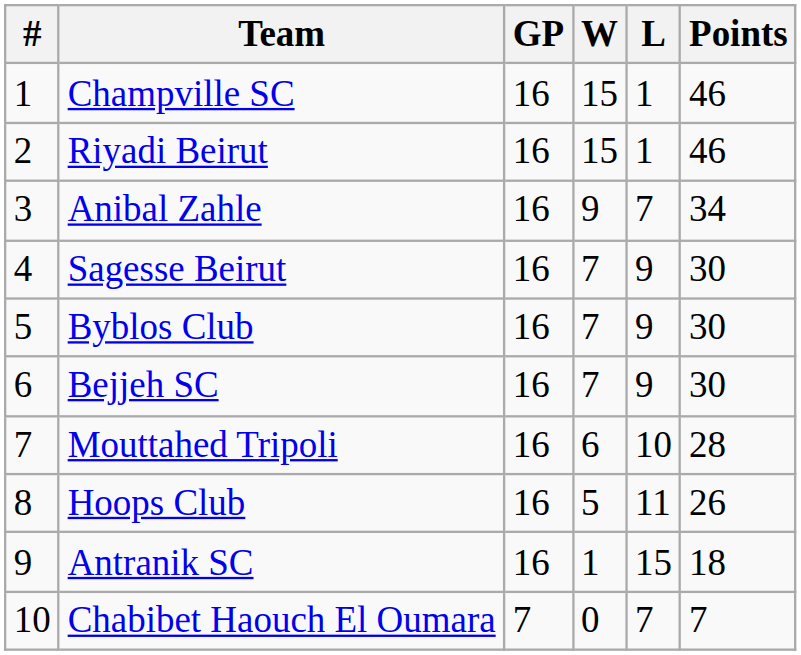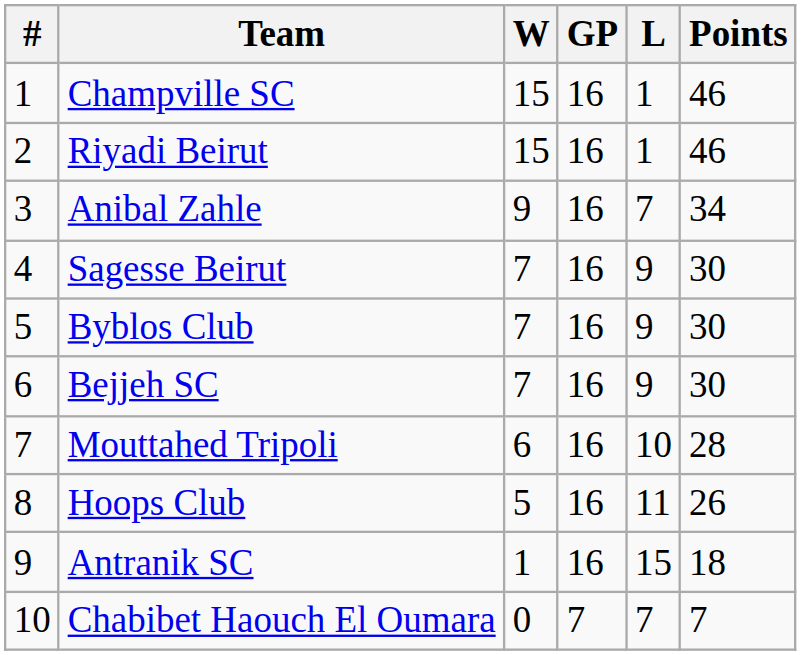columns swapped: GP <-> W
